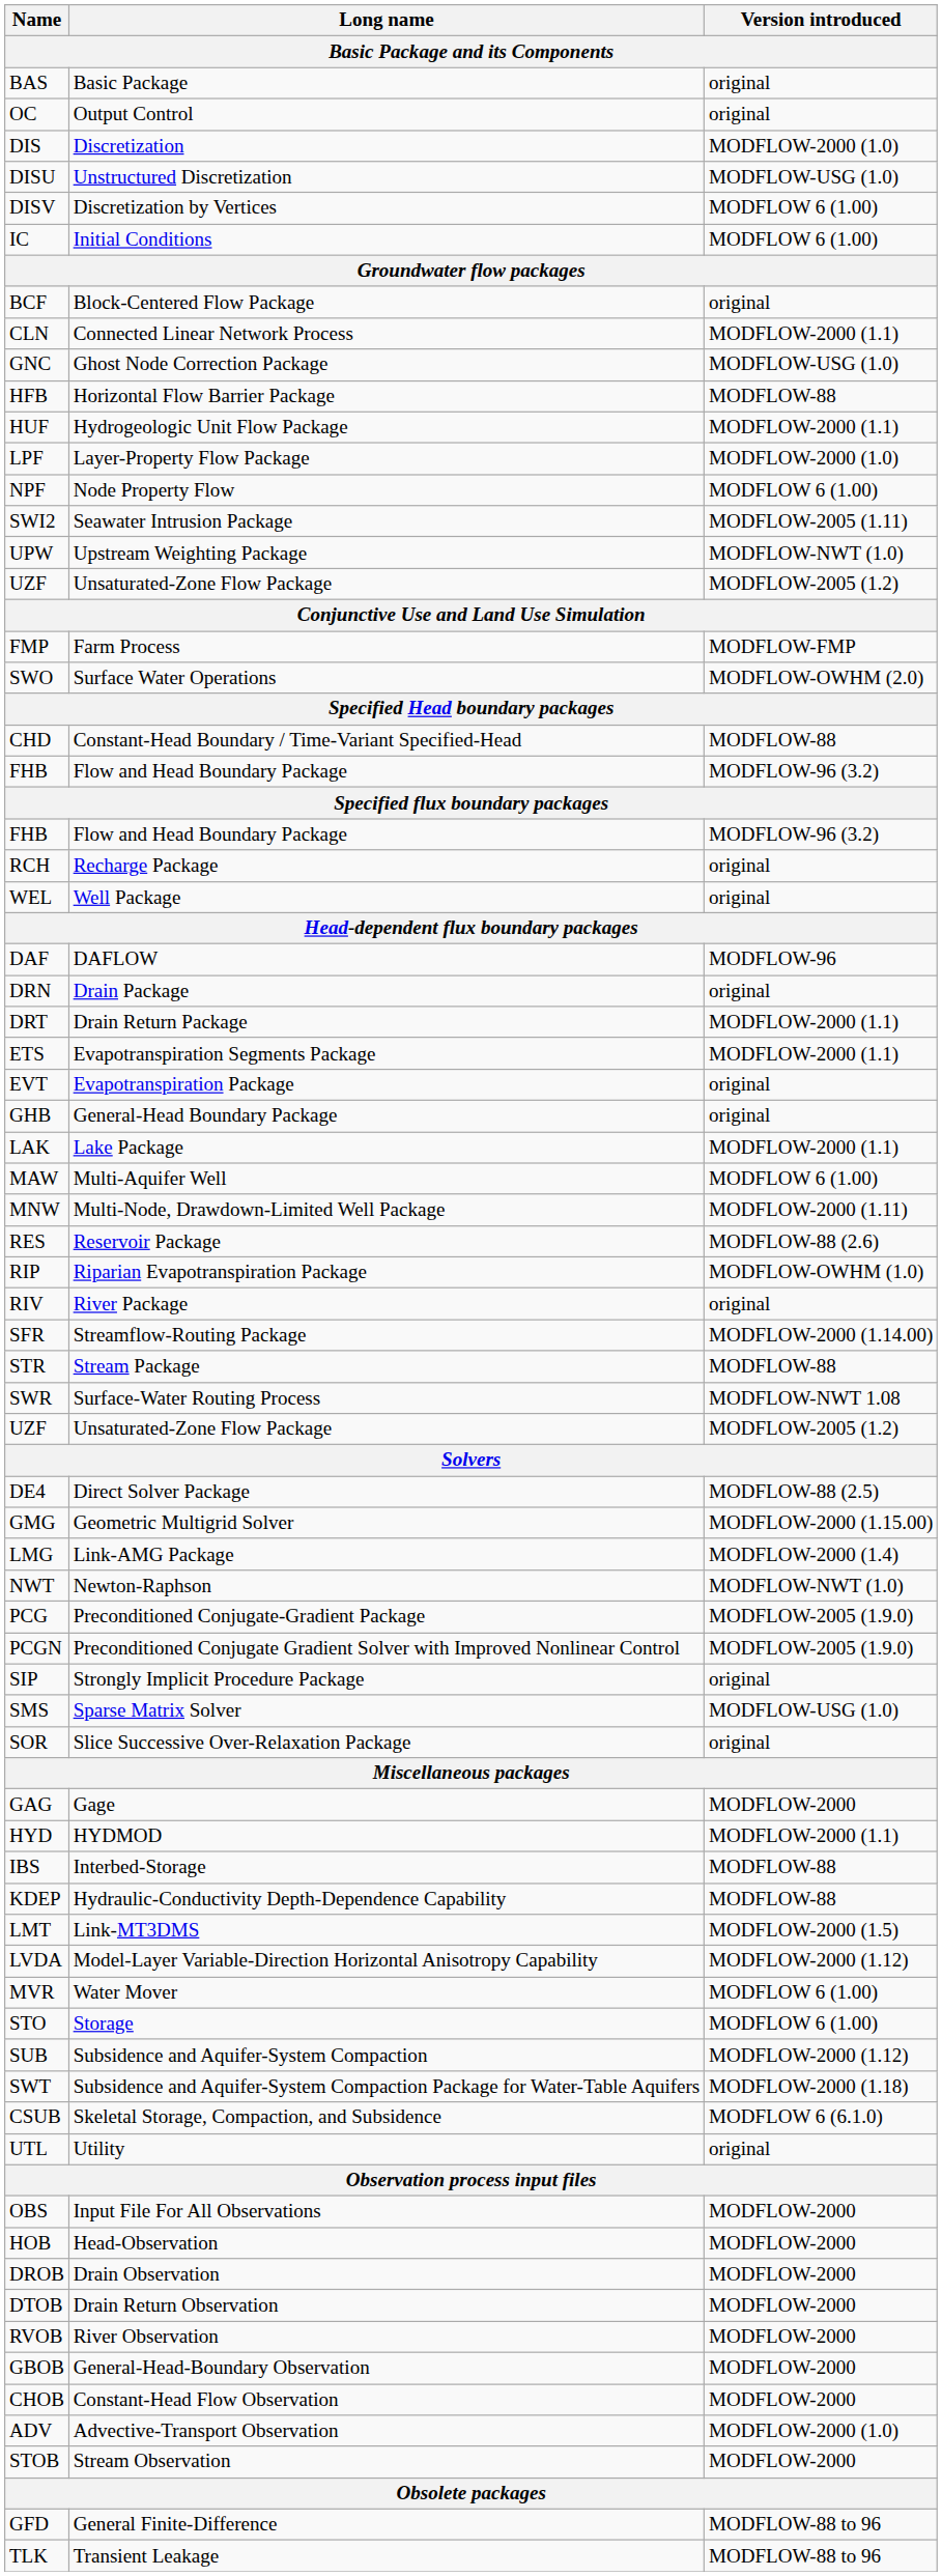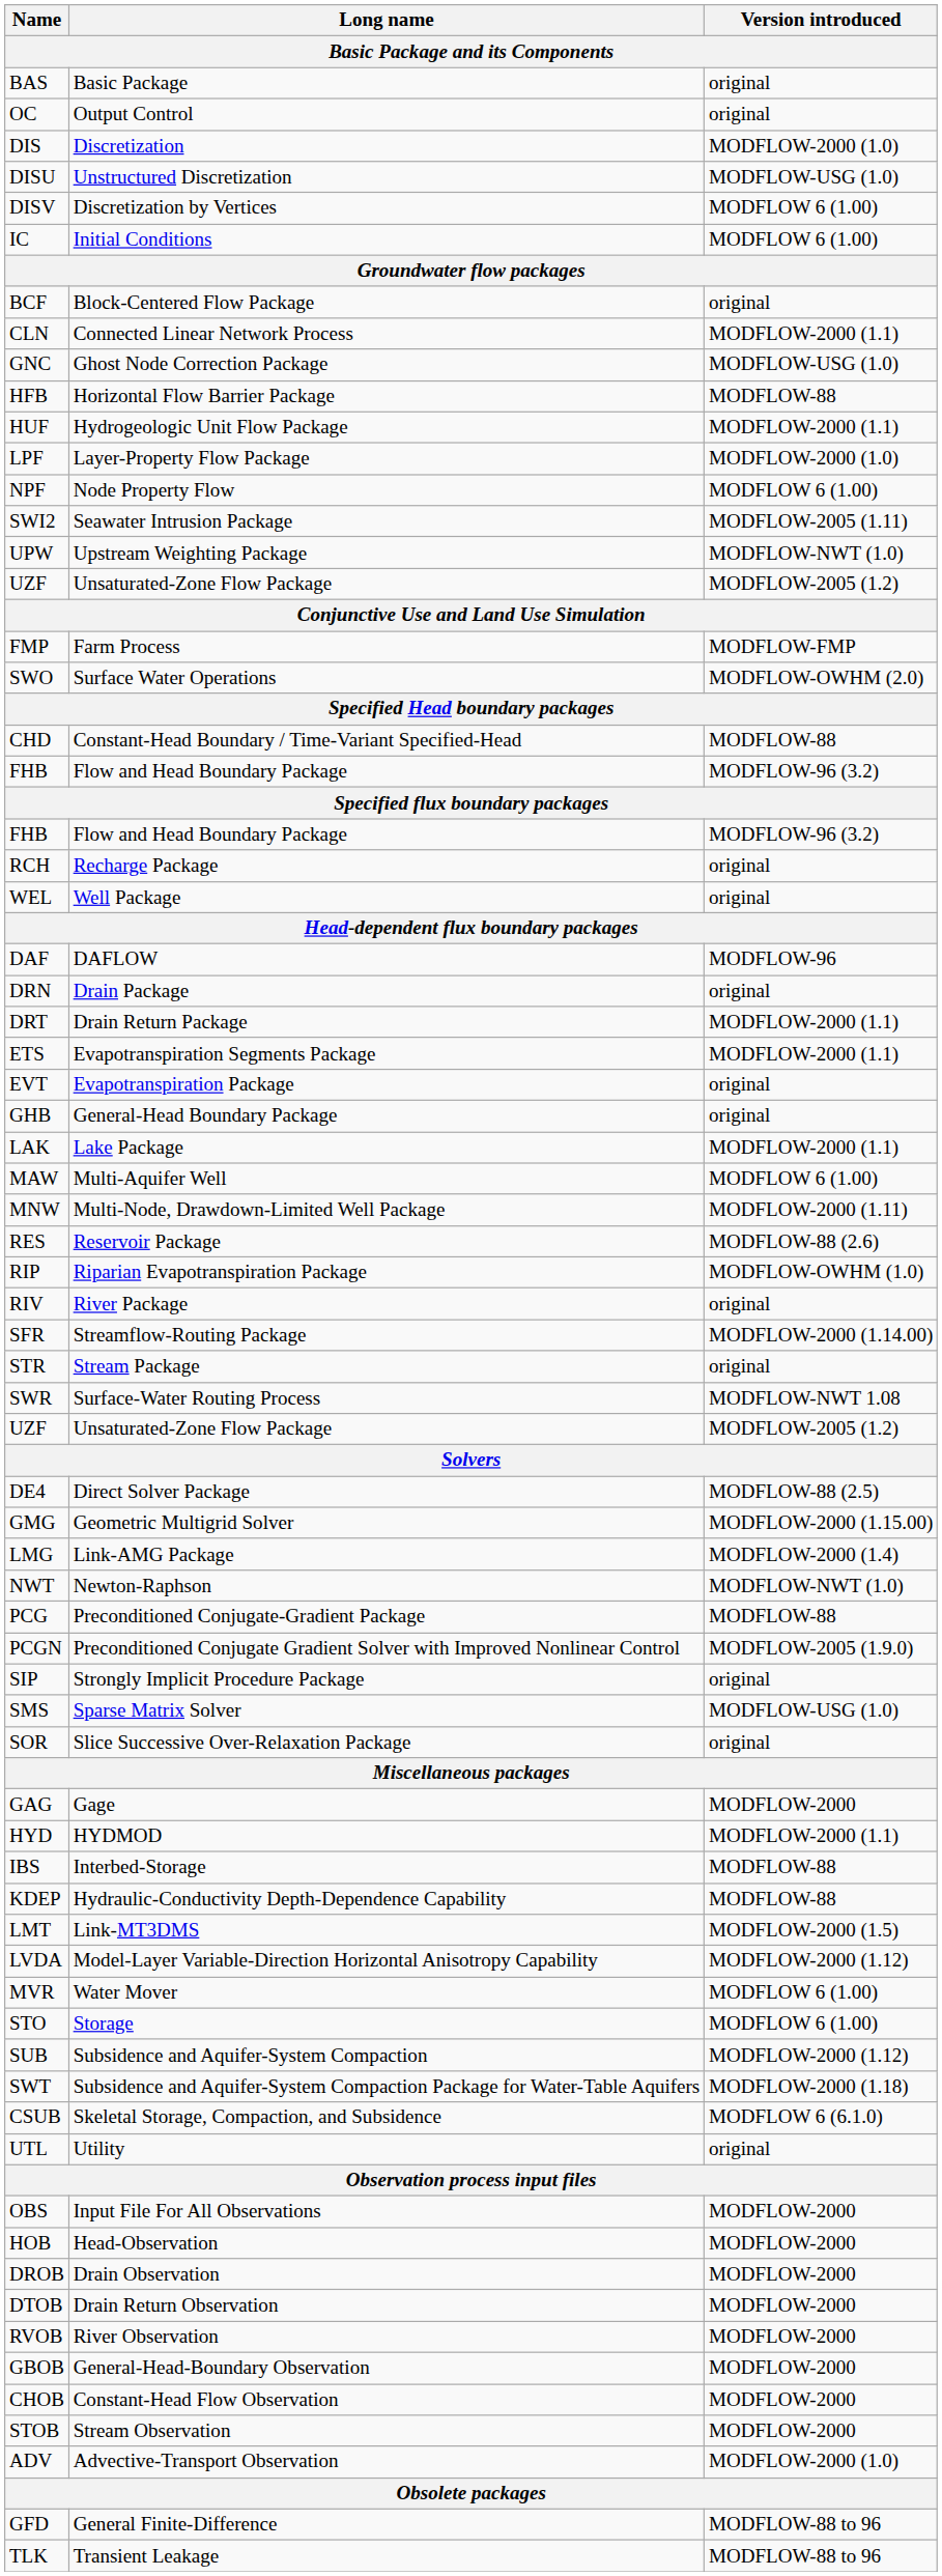STR | Version introduced: MODFLOW-88 -> original
PCG | Version introduced: MODFLOW-2005 (1.9.0) -> MODFLOW-88
rows swapped: ADV <-> STOB
